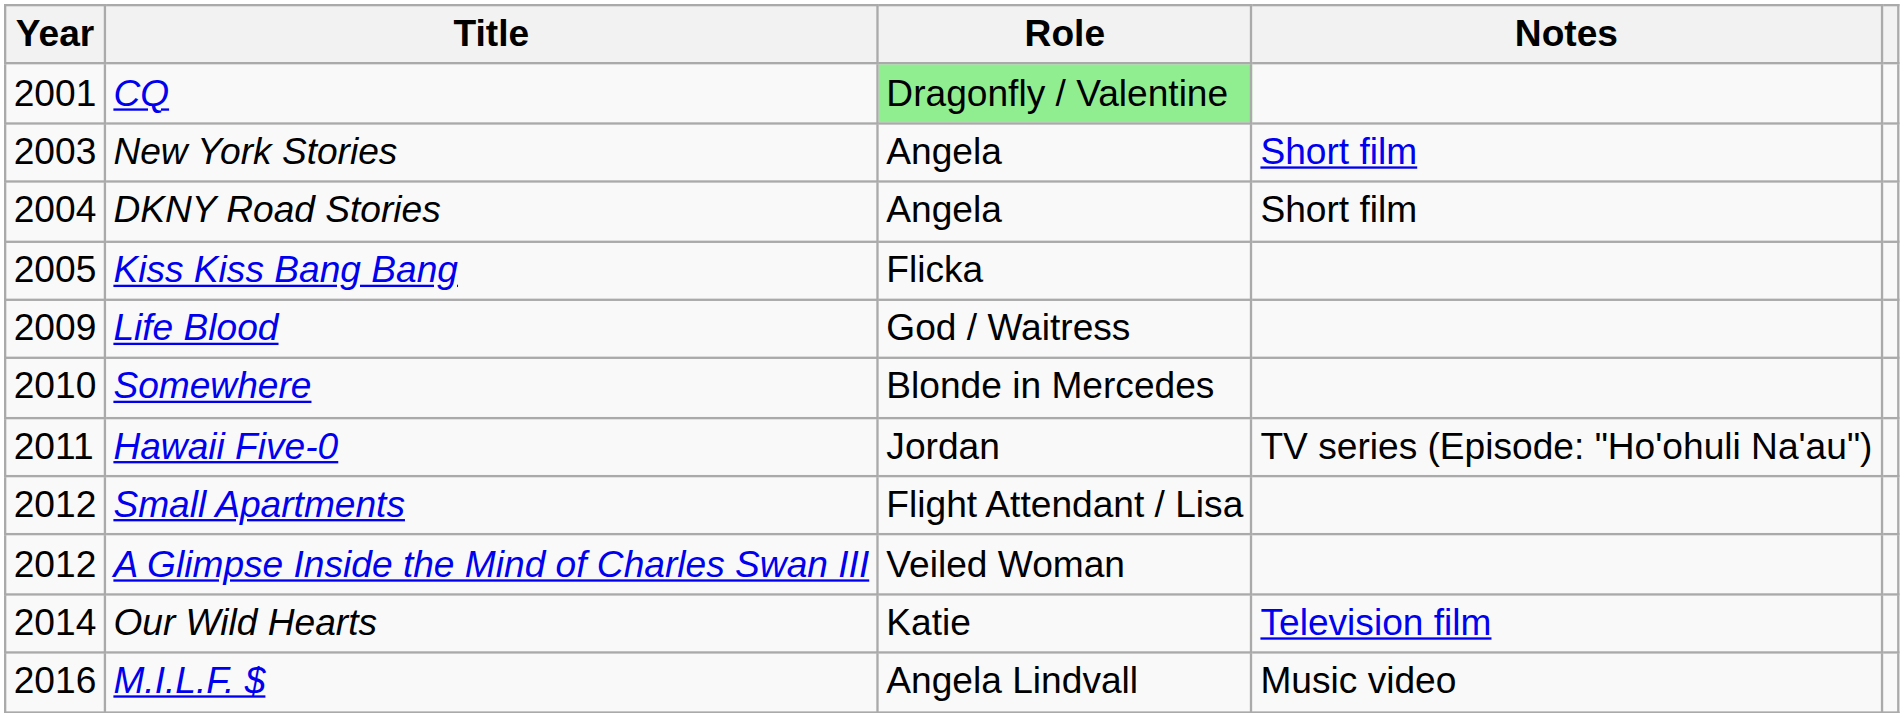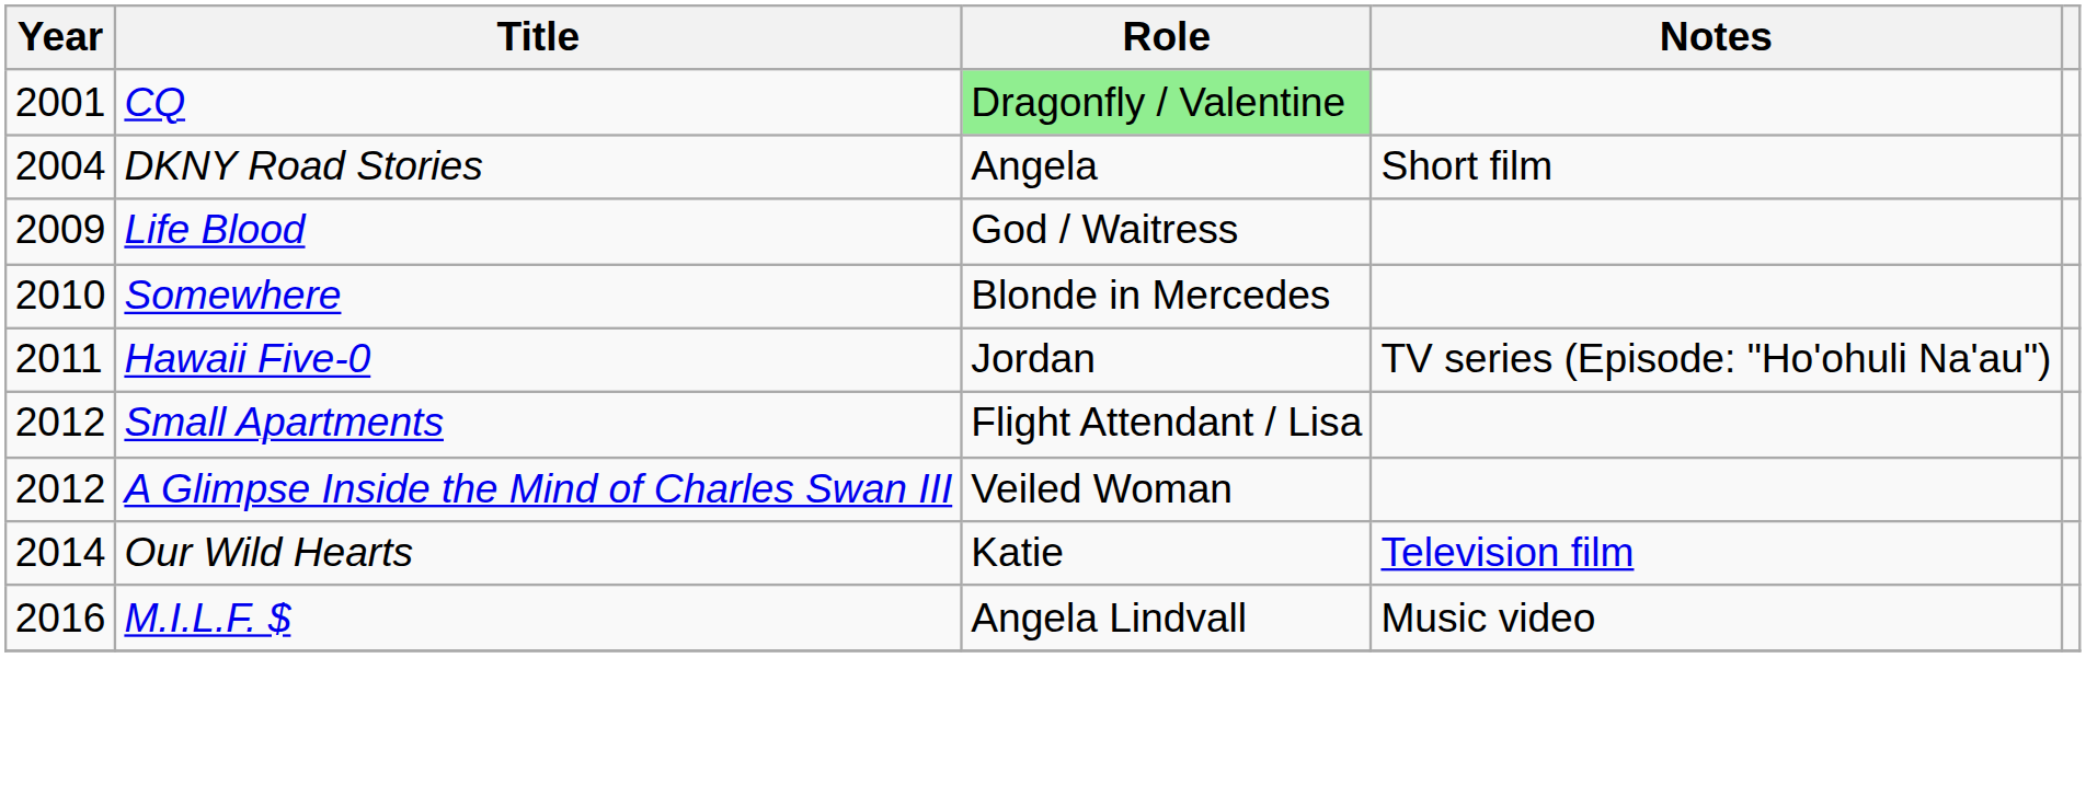- row: 2003 | New York Stories | Angela | Short film
- row: 2005 | Kiss Kiss Bang Bang | Flicka
